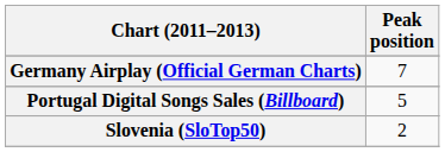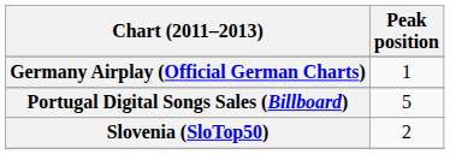Germany Airplay (Official German Charts) | Peak position: 7 -> 1
